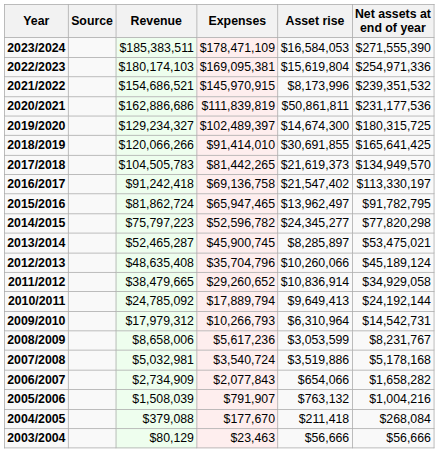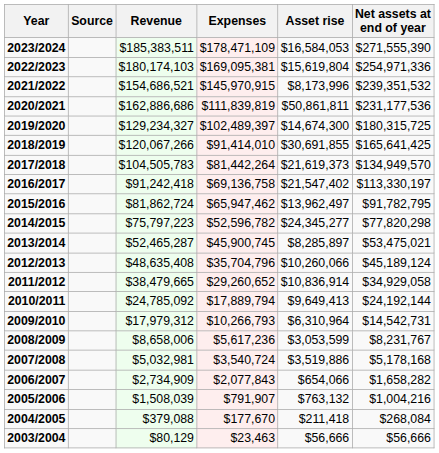2018/2019 | Revenue: $120,066,266 -> $120,067,266
2017/2018 | Expenses: $81,442,265 -> $81,442,264
2015/2016 | Expenses: $65,947,465 -> $65,947,462
